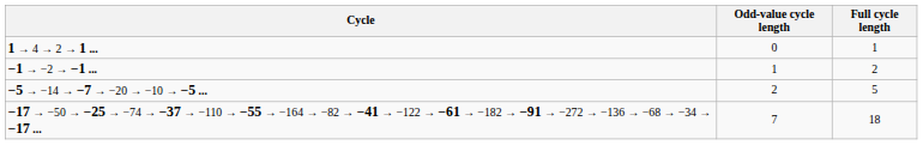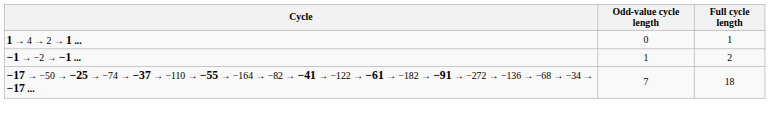- row: −5 → −14 → −7 → −20 → −10 → −5 ... | 2 | 5
